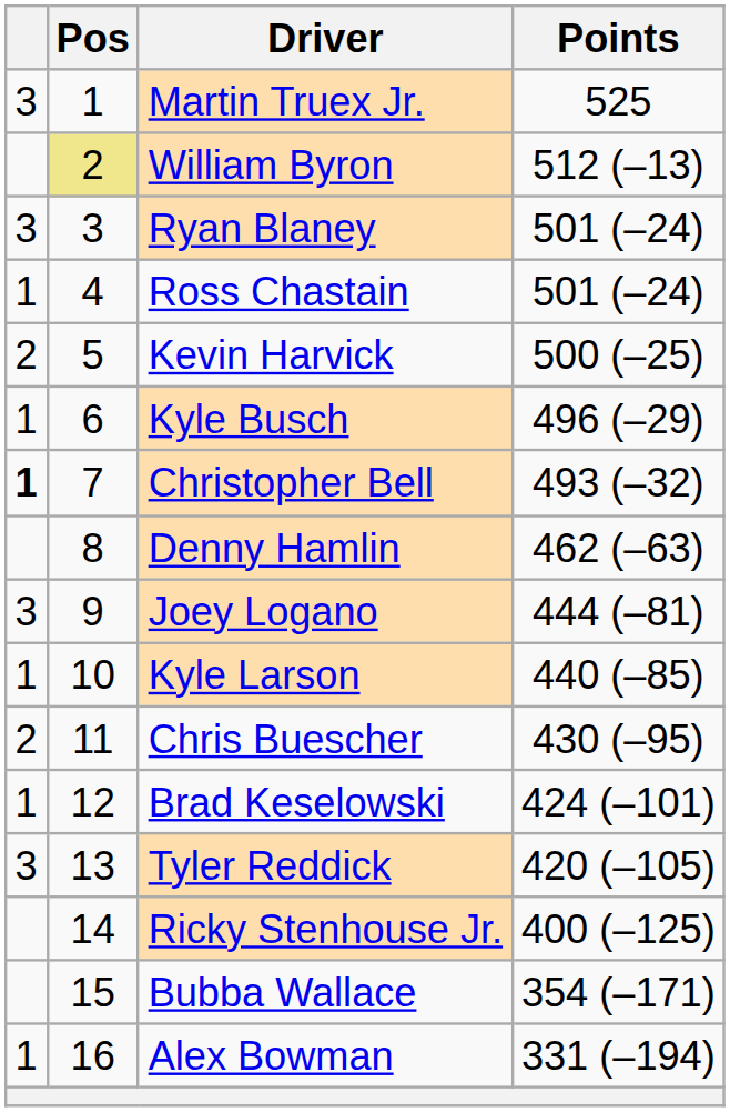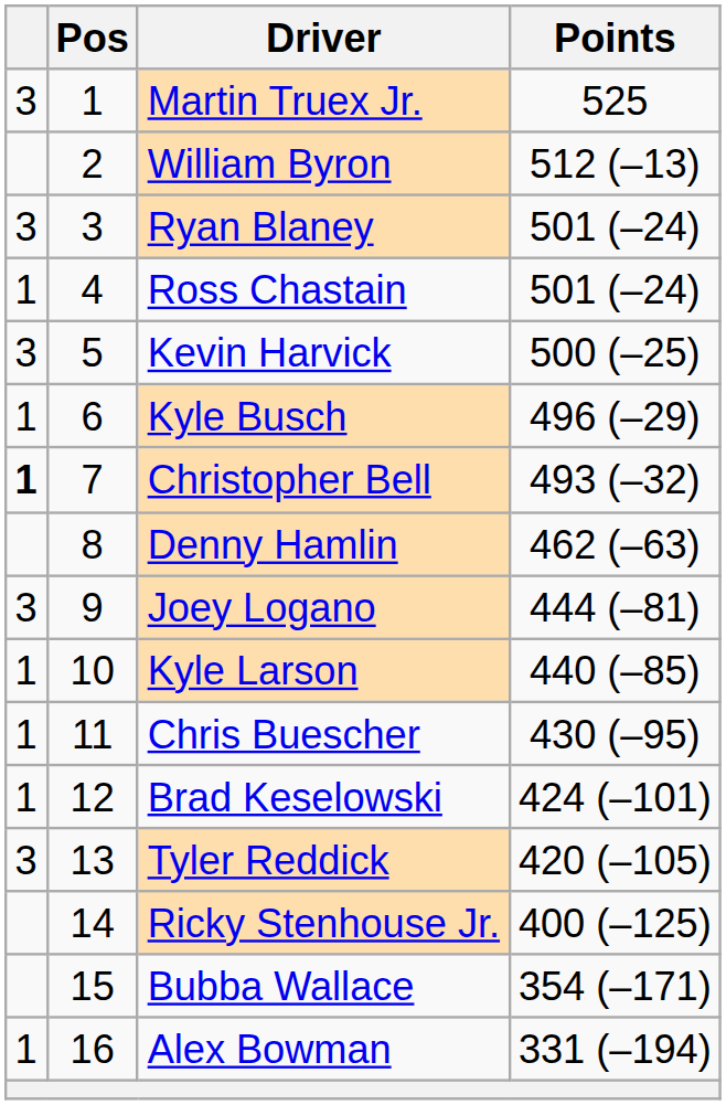William Byron | Pos: khaki background -> no background
Kevin Harvick | column 1: 2 -> 3
Chris Buescher | column 1: 2 -> 1
